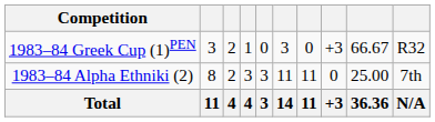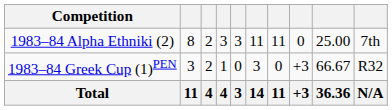rows swapped: 1983–84 Alpha Ethniki (2) <-> 1983–84 Greek Cup (1)PEN
